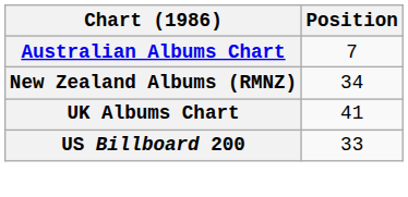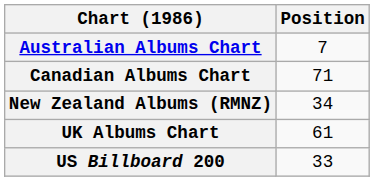+ row: Canadian Albums Chart | 71
UK Albums Chart | Position: 41 -> 61
